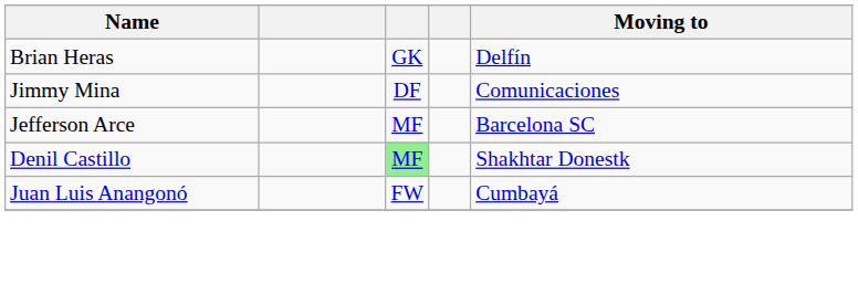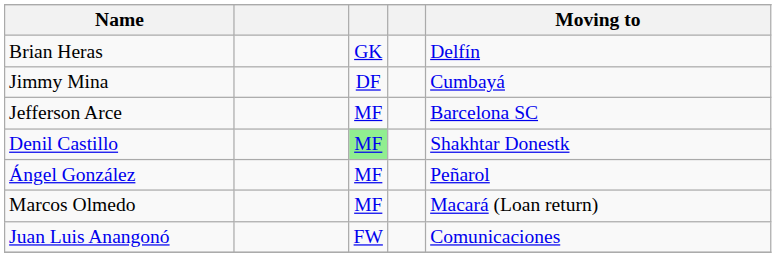Jimmy Mina | Moving to: Comunicaciones -> Cumbayá
+ row: Ángel González | MF | Peñarol
+ row: Marcos Olmedo | MF | Macará (Loan return)
Juan Luis Anangonó | Moving to: Cumbayá -> Comunicaciones
